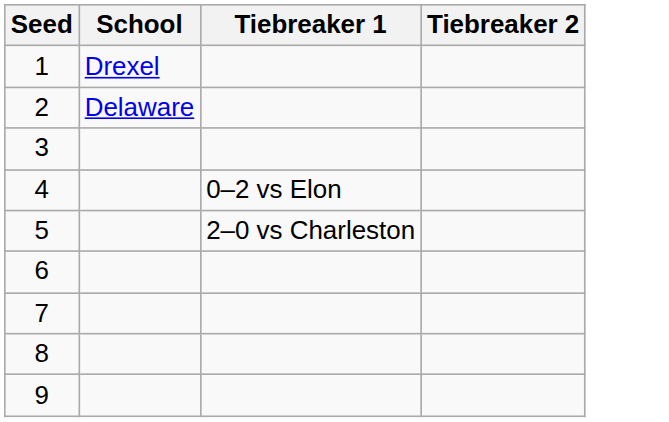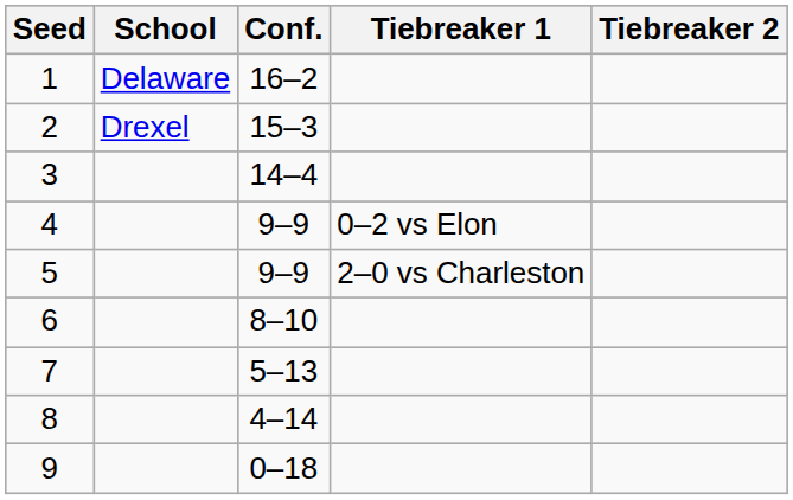+ column: Conf. | 16–2 | 15–3 | 14–4 | 9–9 | 9–9 | 8–10 | 5–13 | 4–14 | 0–18
1 | School: Drexel -> Delaware
2 | School: Delaware -> Drexel
